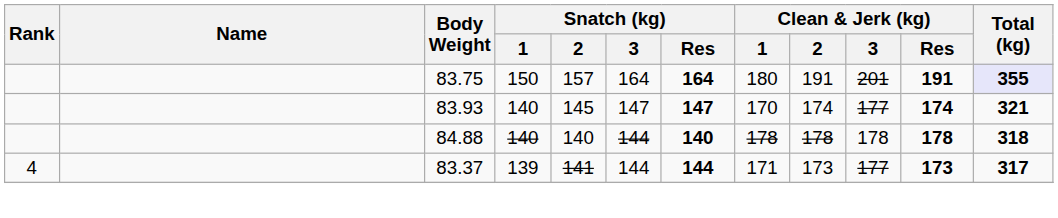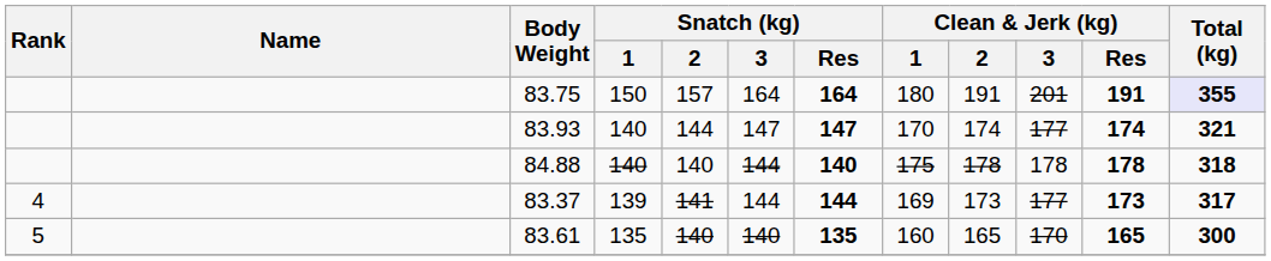83.93 | Snatch (kg) / 2: 145 -> 144
84.88 | Clean & Jerk (kg) / 1: 178 -> 175
83.37 | Clean & Jerk (kg) / 1: 171 -> 169
+ row: 5 | 83.61 | 135 | 140 | 140 | 135 | 160 | 165 | 170 | 165 | 300
